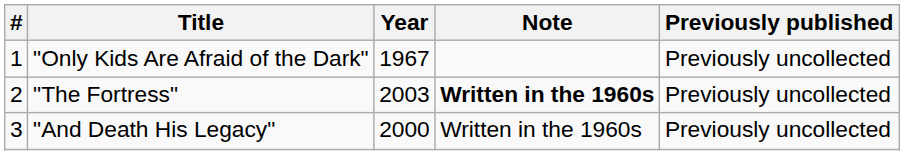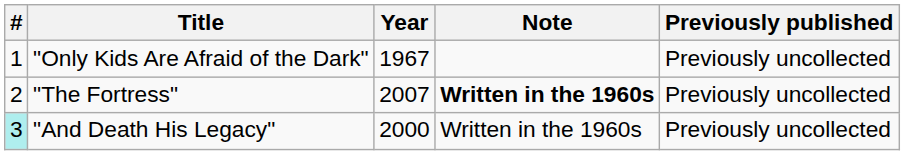"The Fortress" | Year: 2003 -> 2007
"And Death His Legacy" | #: no background -> paleturquoise background
